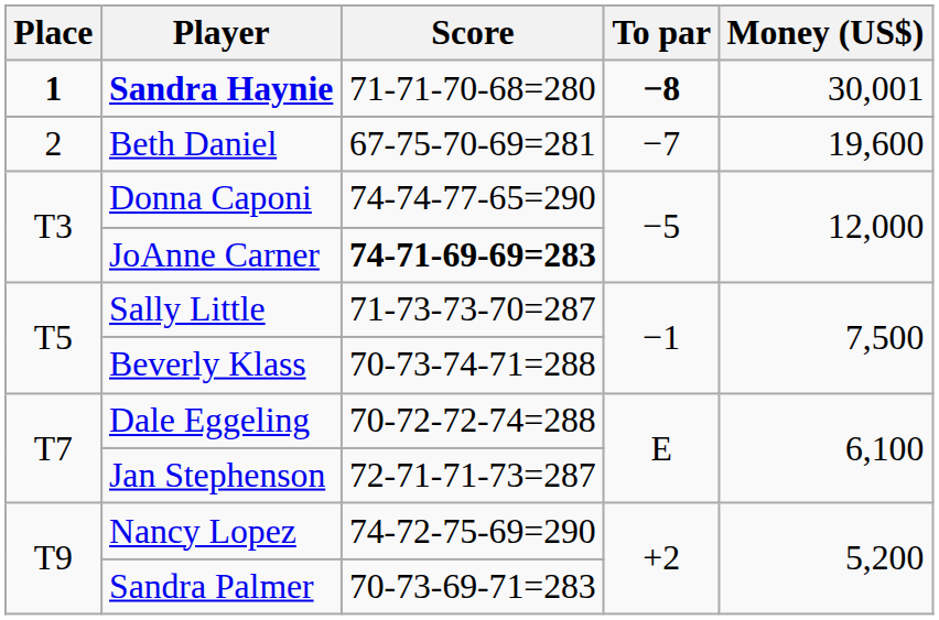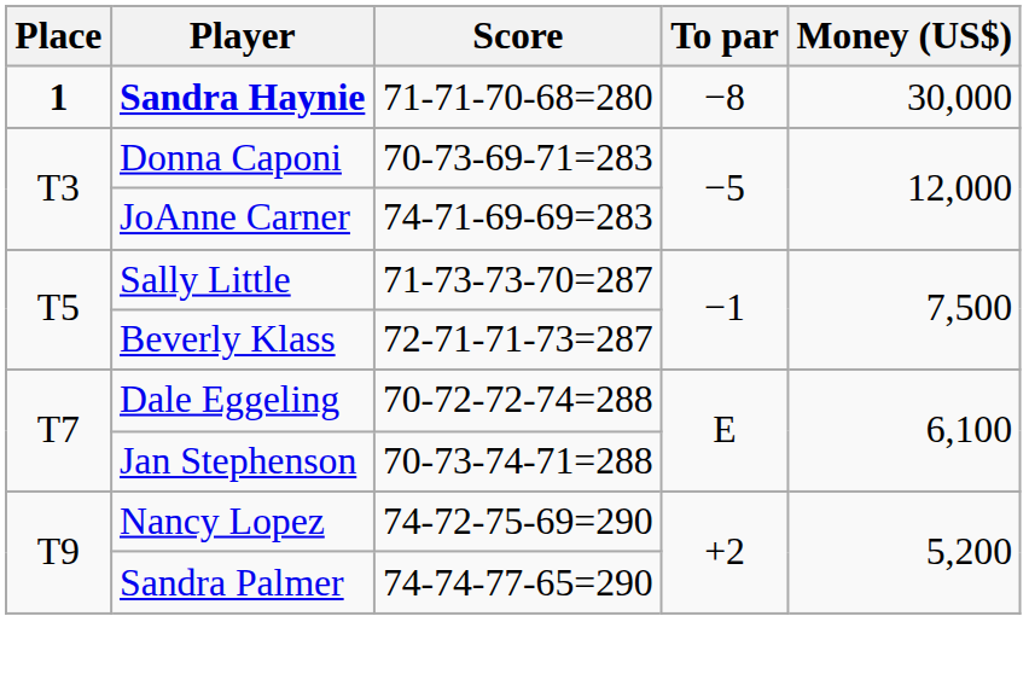Sandra Haynie | To par: bold -> normal
Sandra Haynie | Money (US$): 30,001 -> 30,000
- row: 2 | Beth Daniel | 67-75-70-69=281 | −7 | 19,600
Donna Caponi | Score: 74-74-77-65=290 -> 70-73-69-71=283
JoAnne Carner | Score: bold -> normal
Beverly Klass | Score: 70-73-74-71=288 -> 72-71-71-73=287
Jan Stephenson | Score: 72-71-71-73=287 -> 70-73-74-71=288
Sandra Palmer | Score: 70-73-69-71=283 -> 74-74-77-65=290
